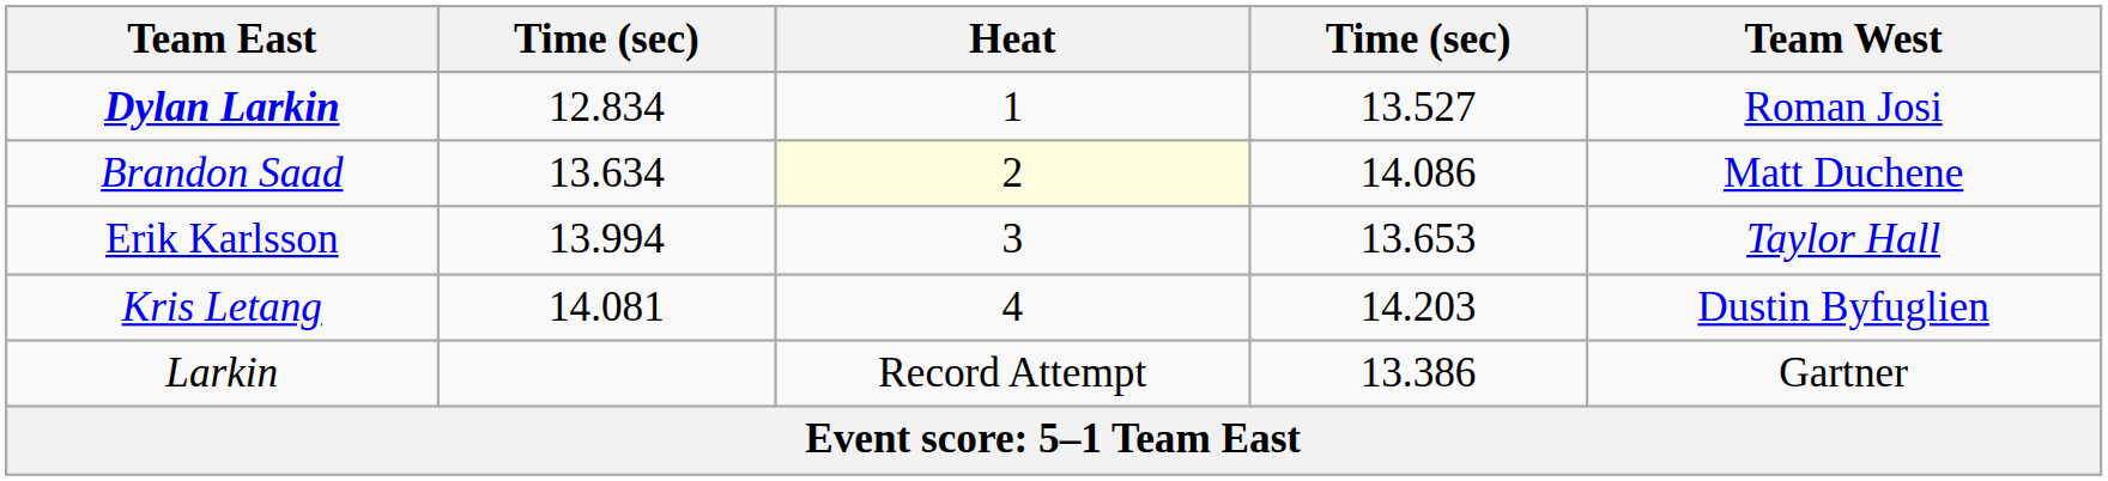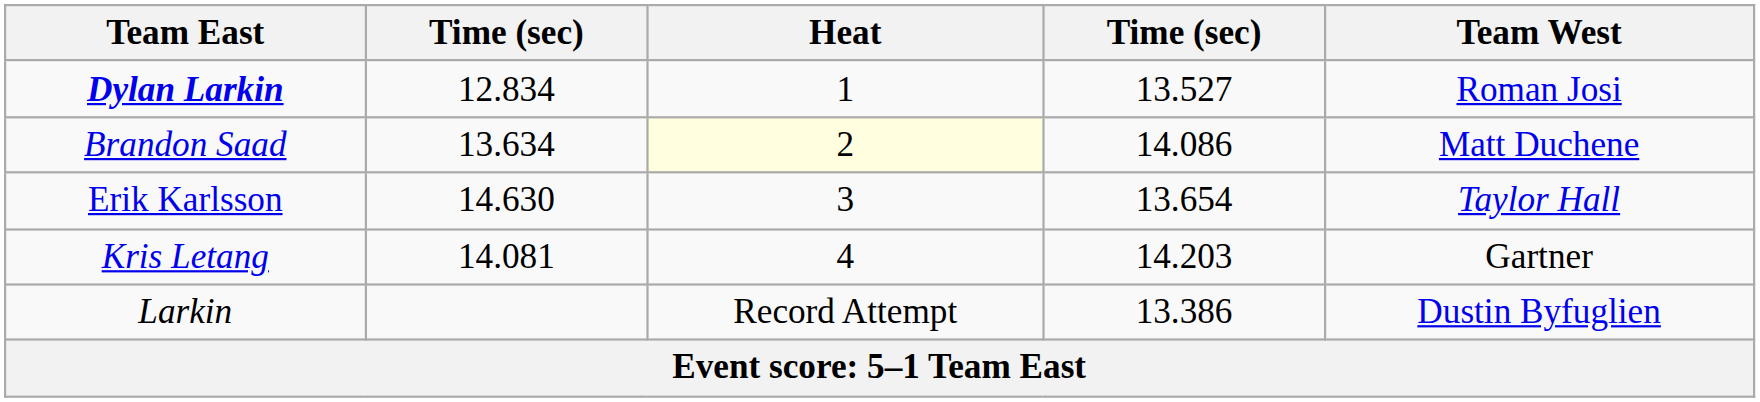Erik Karlsson | column 2: 13.994 -> 14.630
Erik Karlsson | column 4: 13.653 -> 13.654
Kris Letang | Team West: Dustin Byfuglien -> Gartner
Larkin | Team West: Gartner -> Dustin Byfuglien
